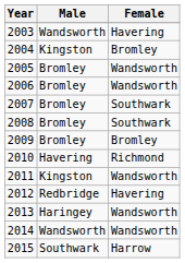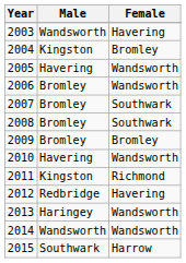2005 | Male: Bromley -> Havering
2010 | Female: Richmond -> Wandsworth
2011 | Female: Wandsworth -> Richmond
